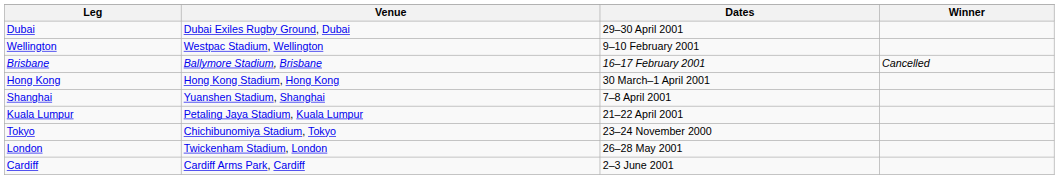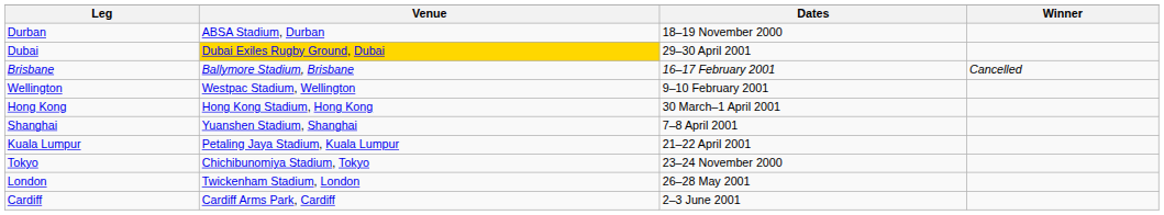+ row: Durban | ABSA Stadium, Durban | 18–19 November 2000
Dubai | Venue: no background -> gold background
rows swapped: Wellington <-> Brisbane
